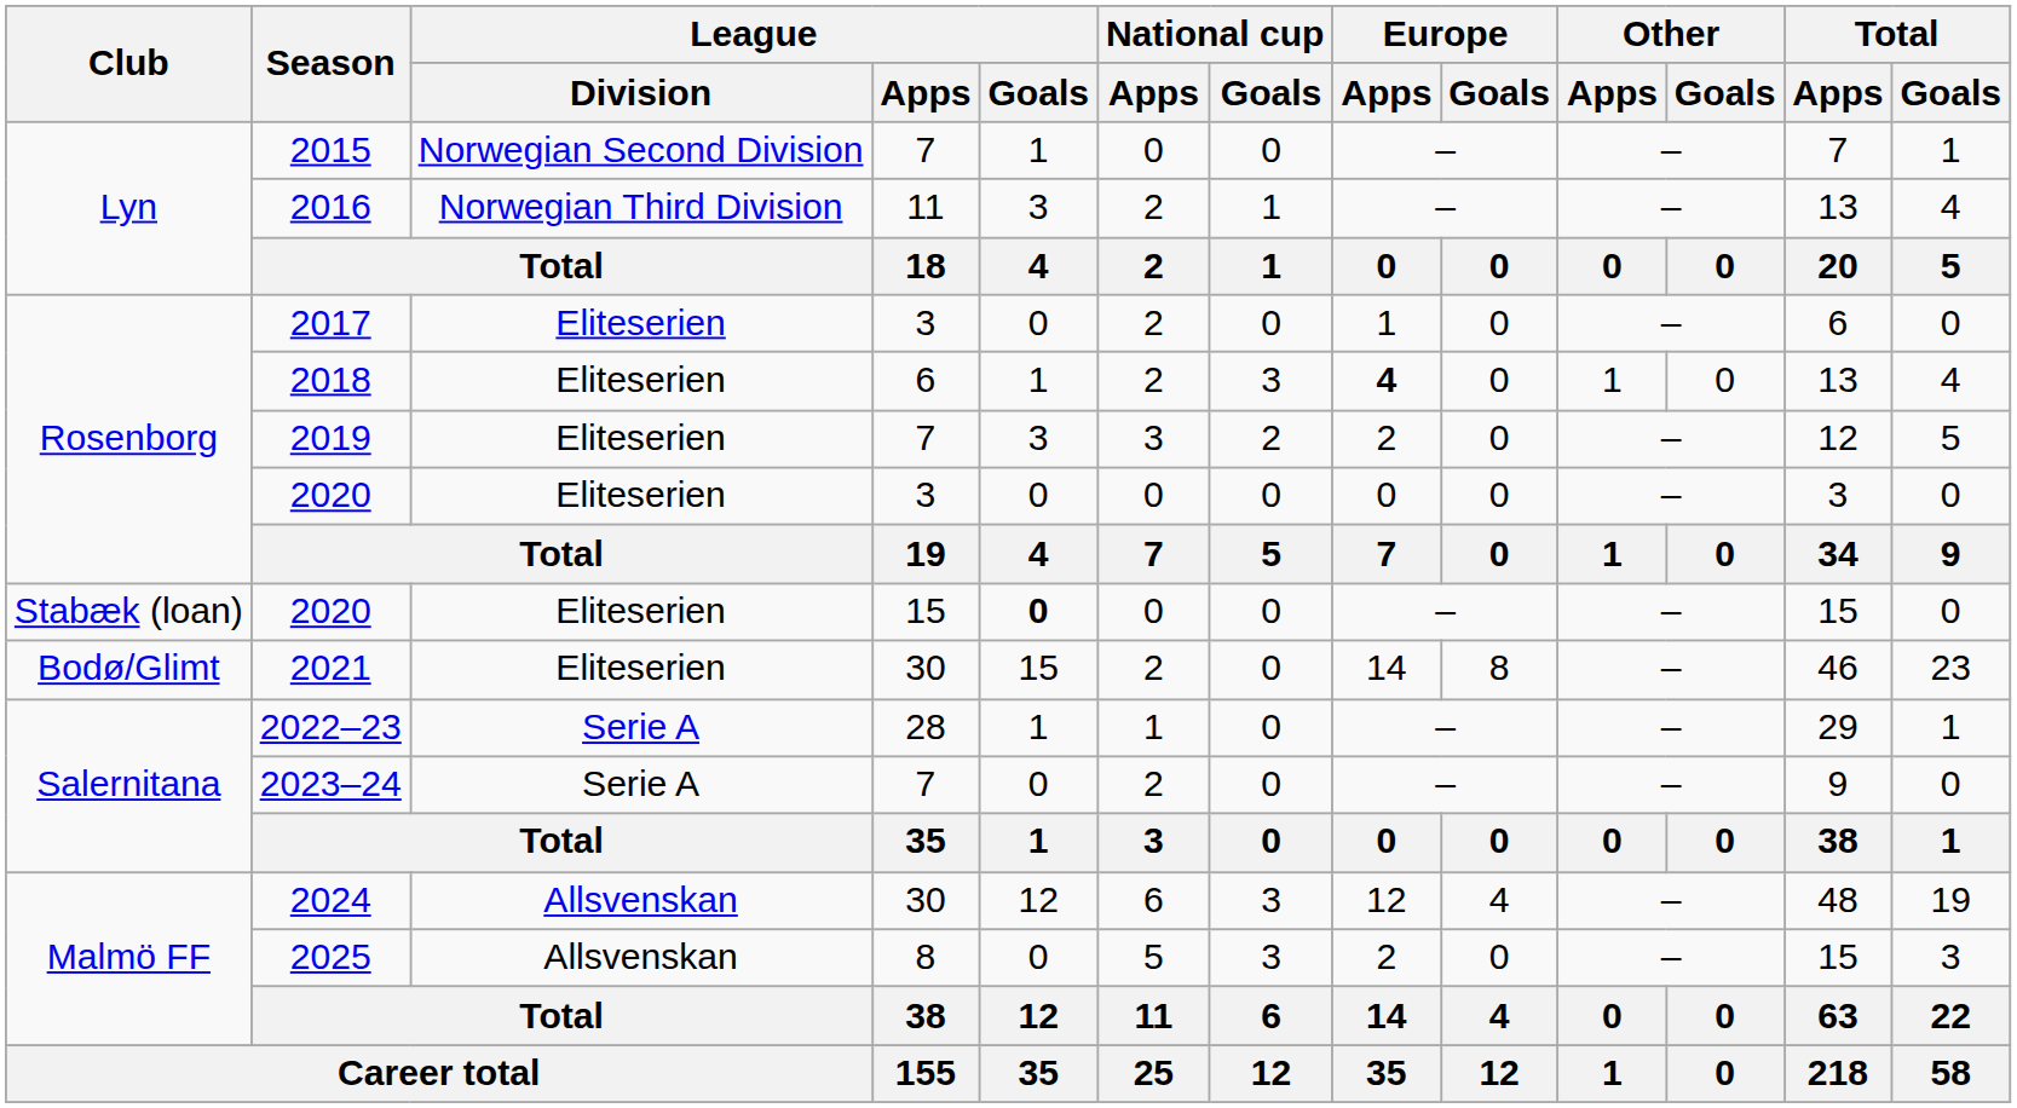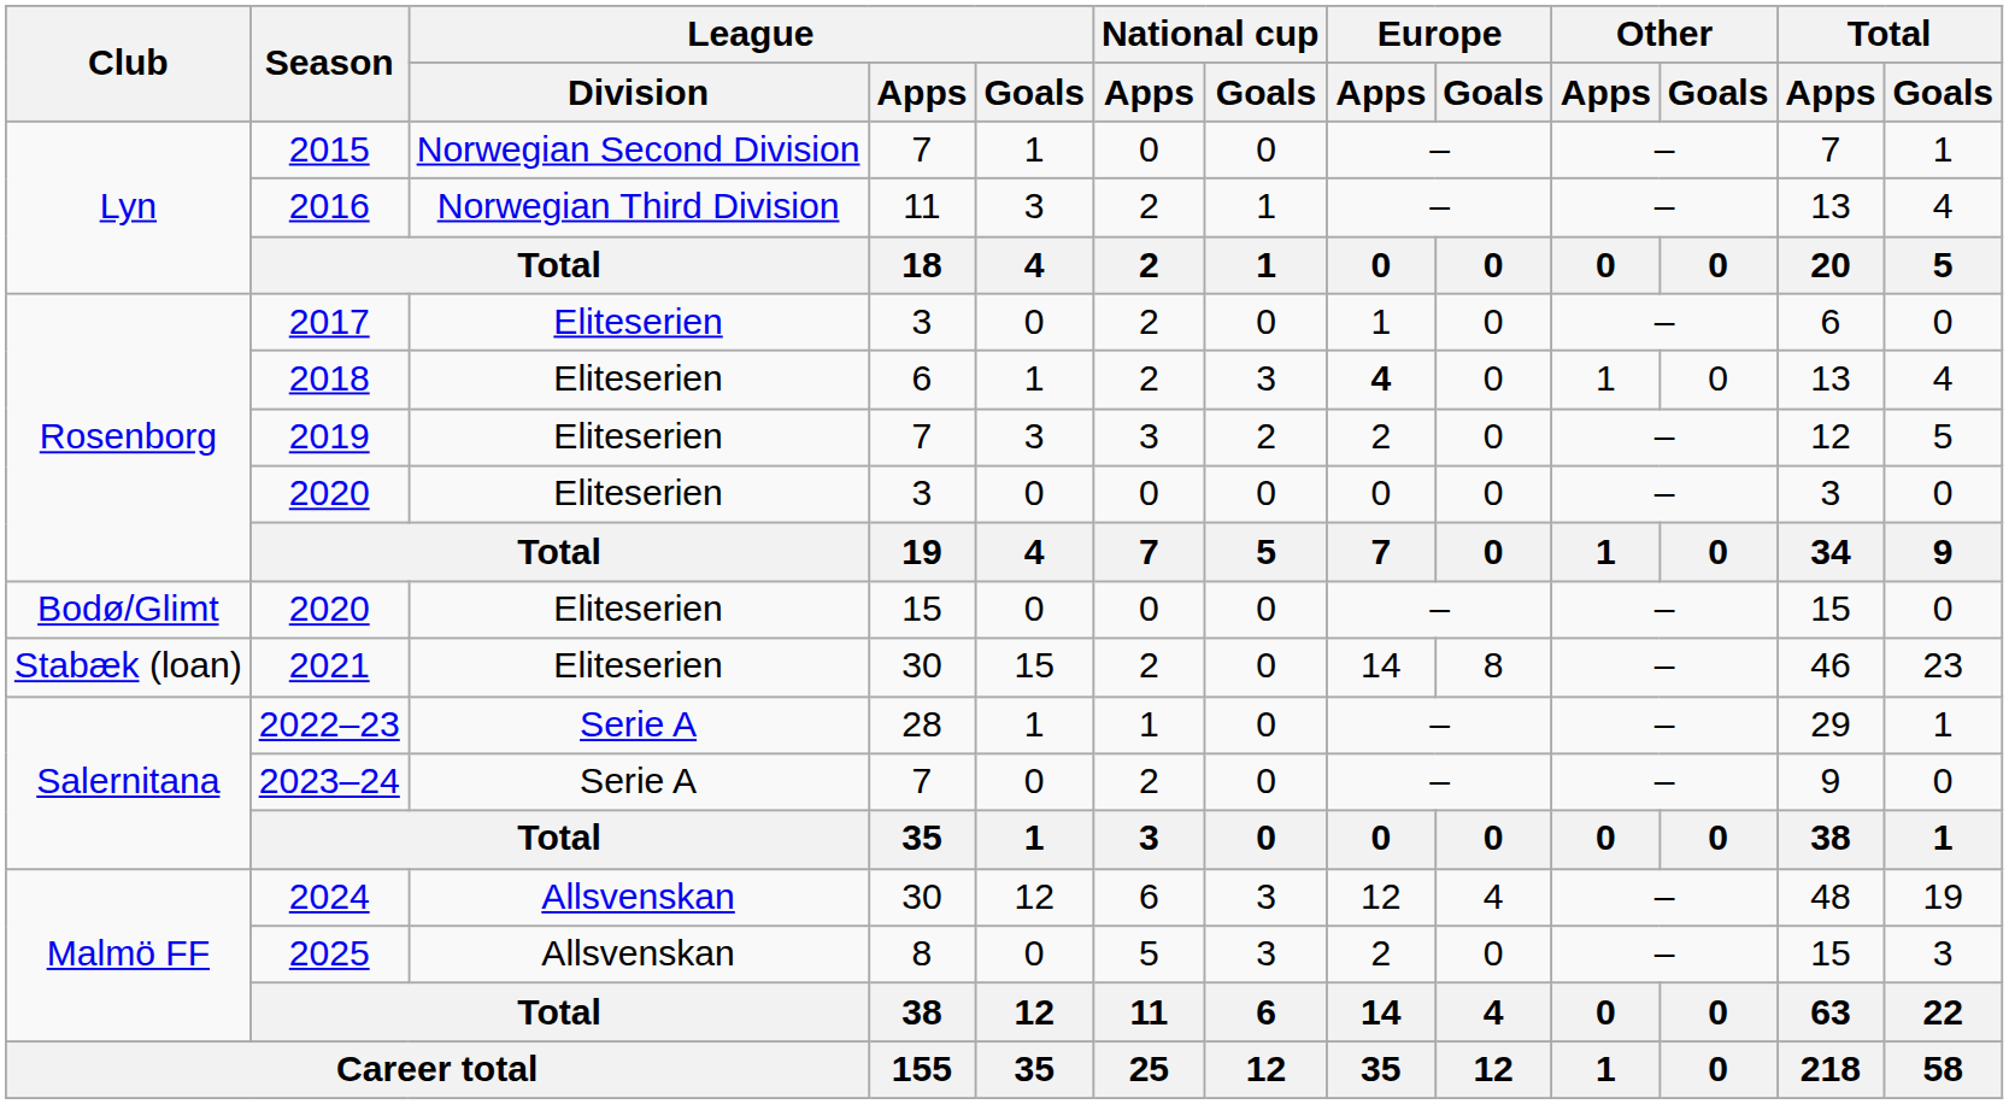2020 / 15 | Club: Stabæk (loan) -> Bodø/Glimt
2020 / 15 | League / Goals: bold -> normal
2021 | Club: Bodø/Glimt -> Stabæk (loan)
